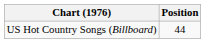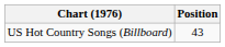US Hot Country Songs (Billboard) | Position: 44 -> 43
